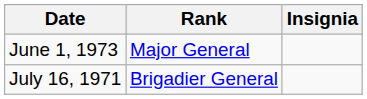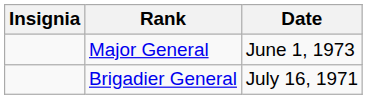columns swapped: Insignia <-> Date
